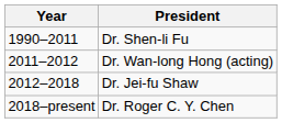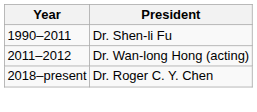- row: 2012–2018 | Dr. Jei-fu Shaw
